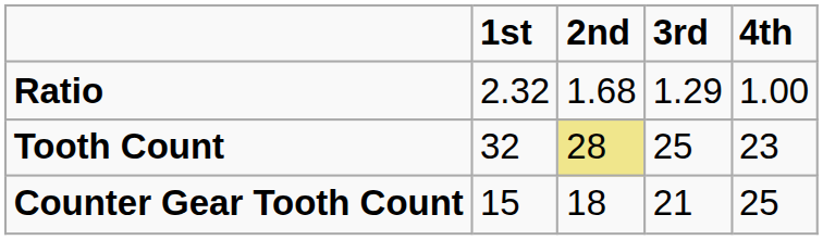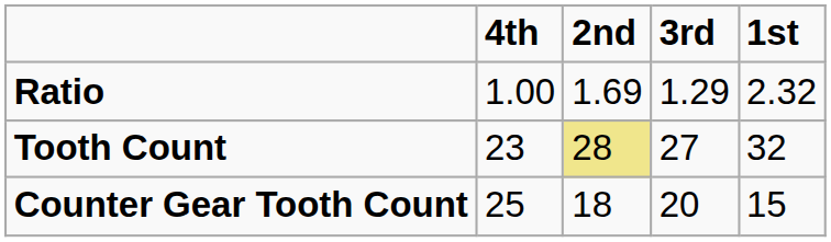columns swapped: 1st <-> 4th
Ratio | 2nd: 1.68 -> 1.69
Tooth Count | 3rd: 25 -> 27
Counter Gear Tooth Count | 3rd: 21 -> 20
